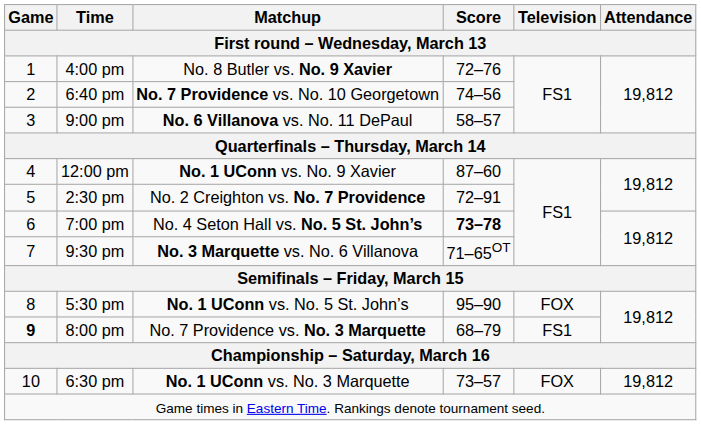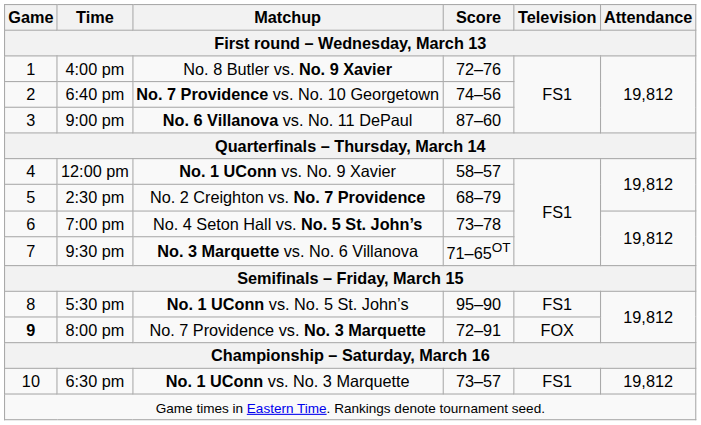9:00 pm | Score: 58–57 -> 87–60
12:00 pm | Score: 87–60 -> 58–57
2:30 pm | Score: 72–91 -> 68–79
7:00 pm | Score: bold -> normal
5:30 pm | Television: FOX -> FS1
8:00 pm | Score: 68–79 -> 72–91
8:00 pm | Television: FS1 -> FOX
6:30 pm | Television: FOX -> FS1
